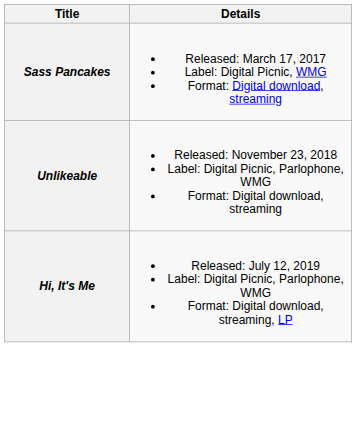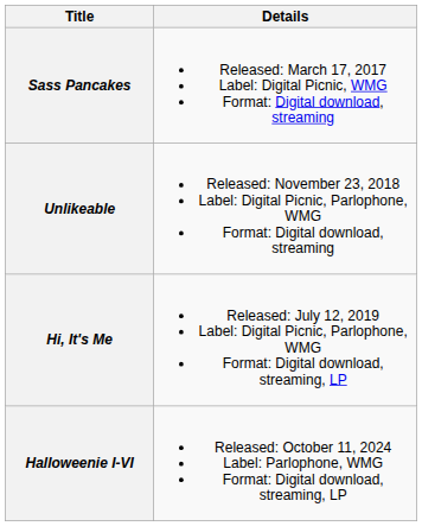+ row: Halloweenie I-VI | Released: October 11, 2024 Label: Parlophone, WMG Format: Digital download, streaming, LP
